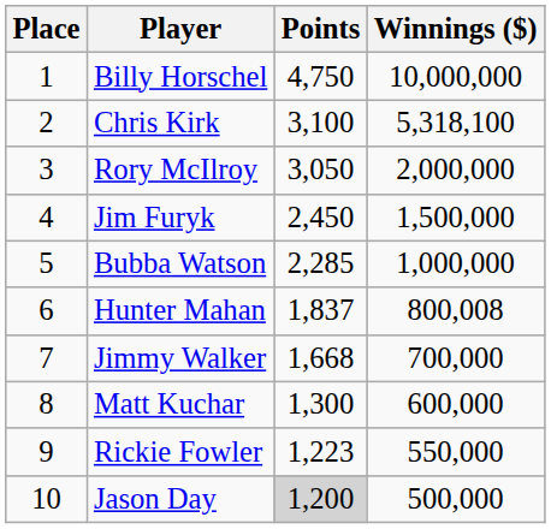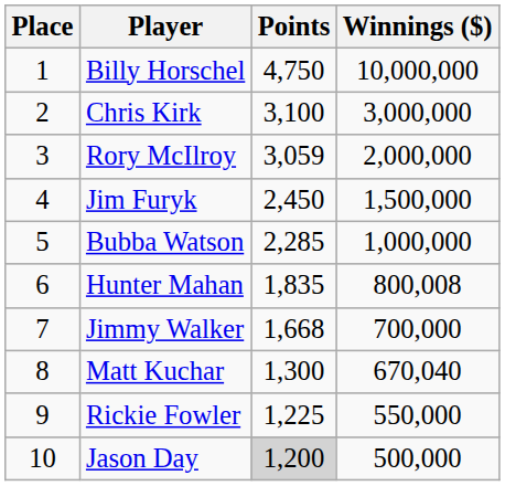Chris Kirk | Winnings ($): 5,318,100 -> 3,000,000
Rory McIlroy | Points: 3,050 -> 3,059
Hunter Mahan | Points: 1,837 -> 1,835
Matt Kuchar | Winnings ($): 600,000 -> 670,040
Rickie Fowler | Points: 1,223 -> 1,225
